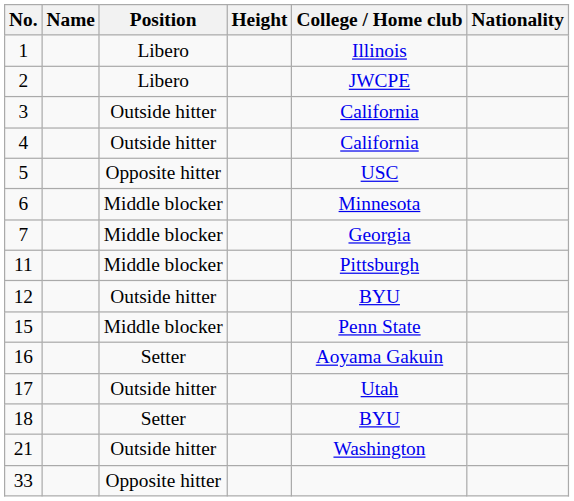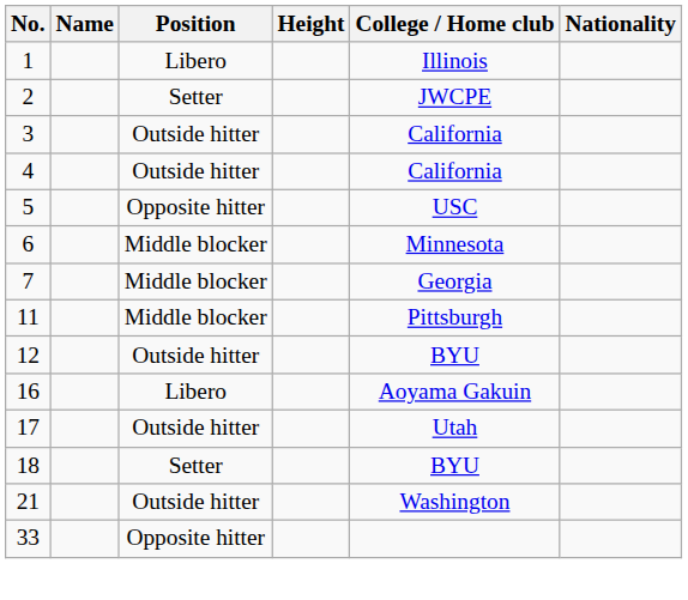2 | Position: Libero -> Setter
- row: 15 | Middle blocker | Penn State
16 | Position: Setter -> Libero
